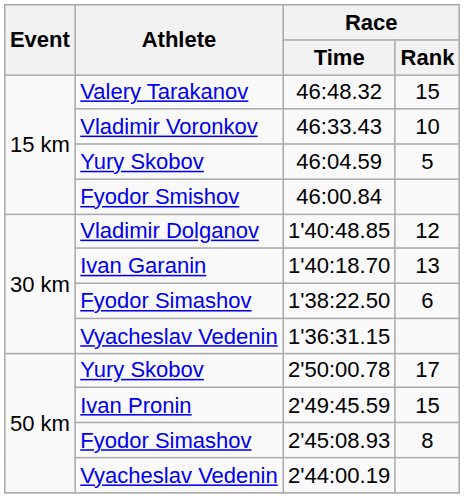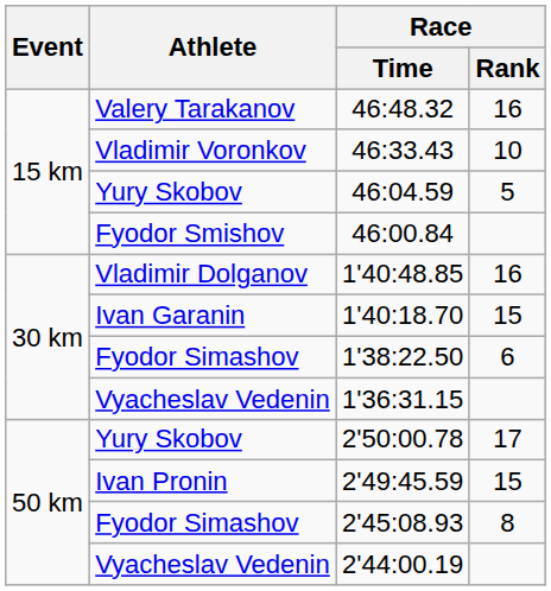46:48.32 | Race / Rank: 15 -> 16
1'40:48.85 | Race / Rank: 12 -> 16
1'40:18.70 | Race / Rank: 13 -> 15
